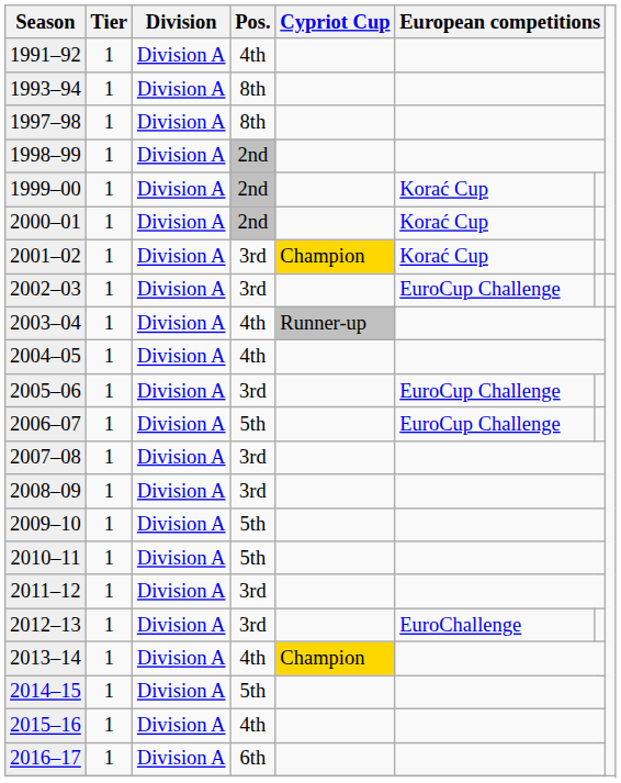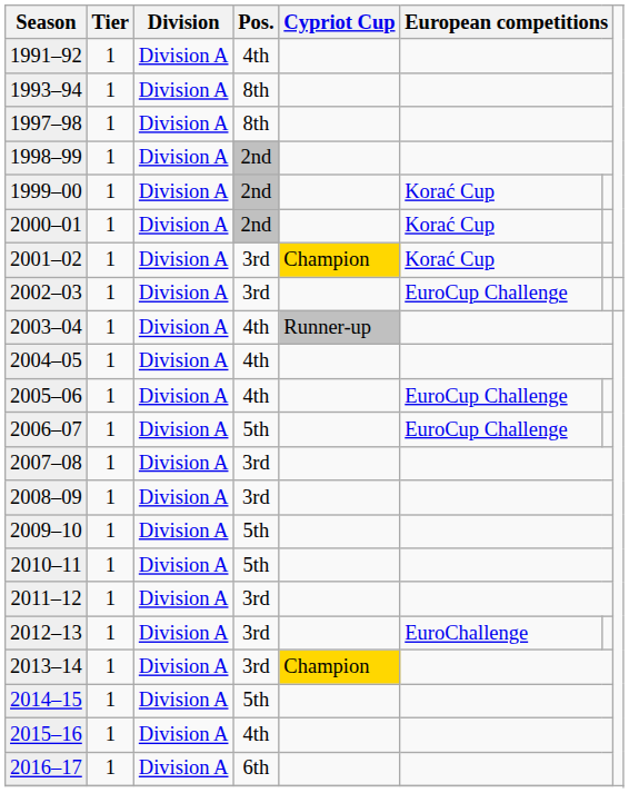2005–06 | Pos.: 3rd -> 4th
2013–14 | Pos.: 4th -> 3rd
